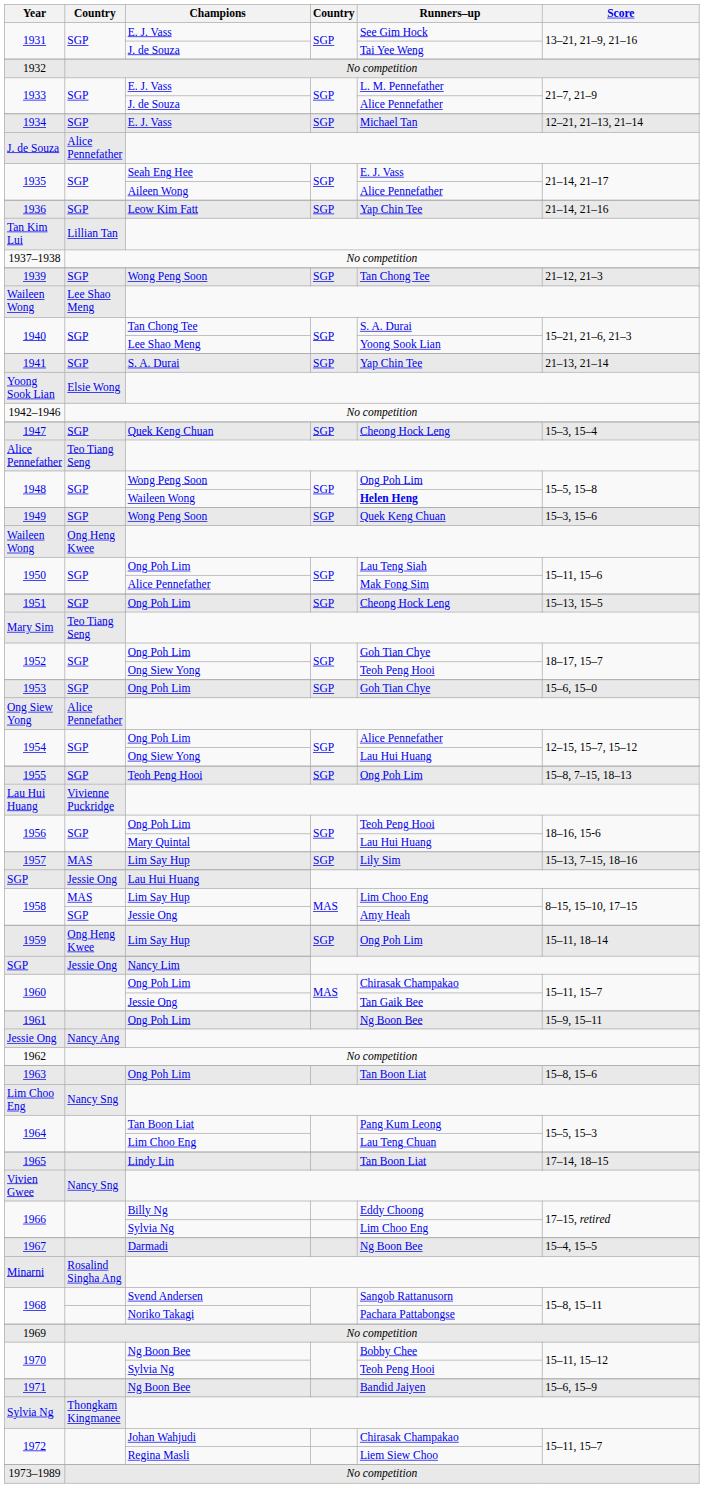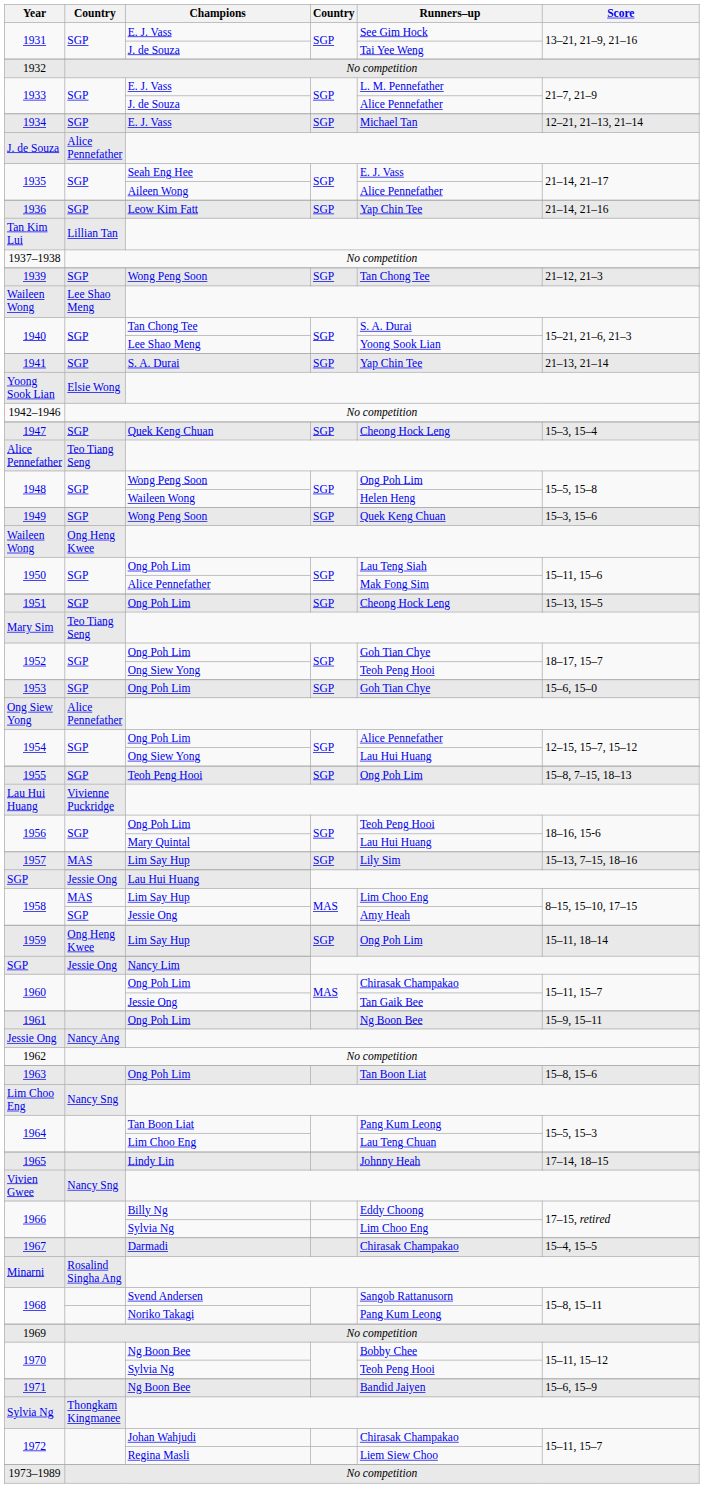1948 / Waileen Wong | Runners–up: bold -> normal
1965 / Lindy Lin | Runners–up: Tan Boon Liat -> Johnny Heah
1967 / Darmadi | Runners–up: Ng Boon Bee -> Chirasak Champakao
1968 / Noriko Takagi | Runners–up: Pachara Pattabongse -> Pang Kum Leong
